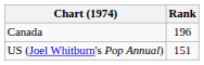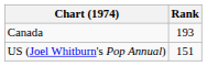Canada | Rank: 196 -> 193
